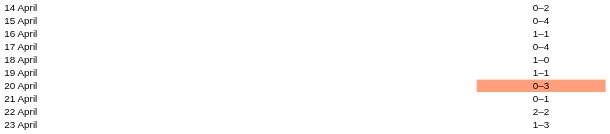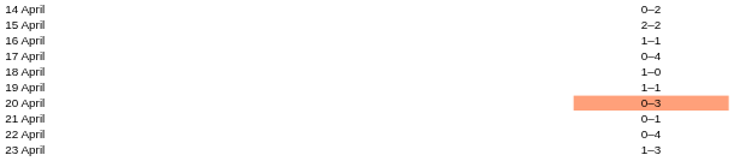15 April | column 3: 0–4 -> 2–2
22 April | column 3: 2–2 -> 0–4
